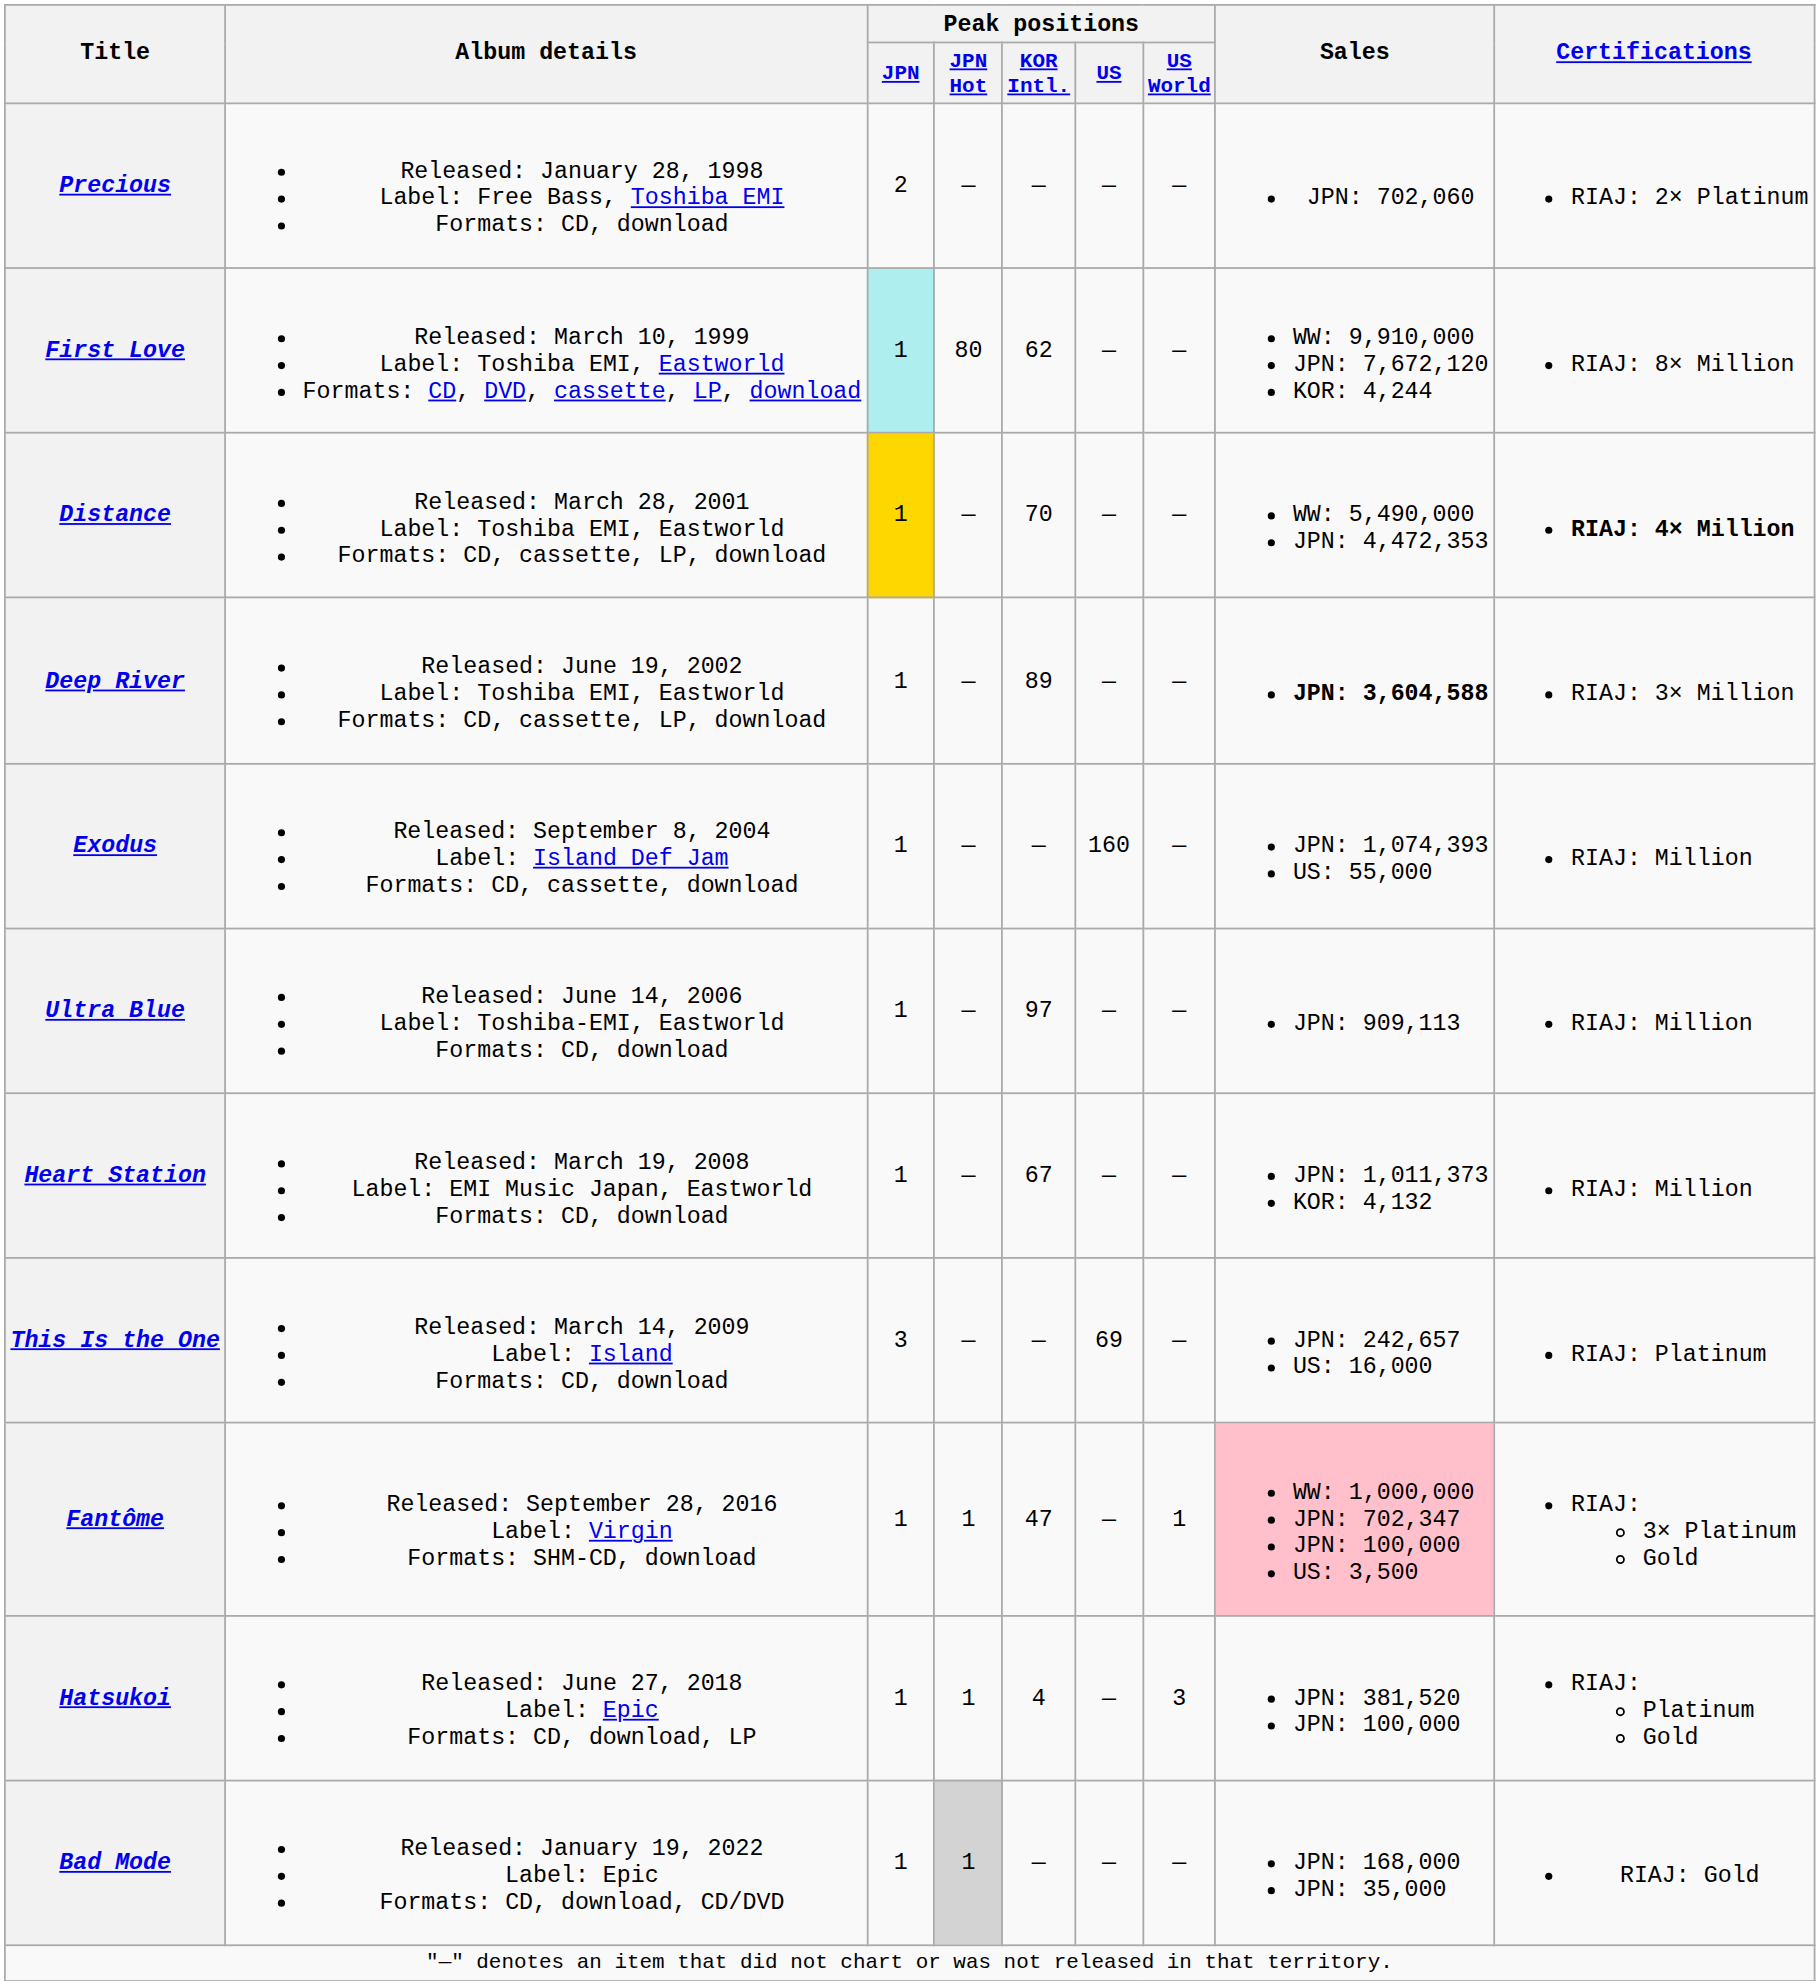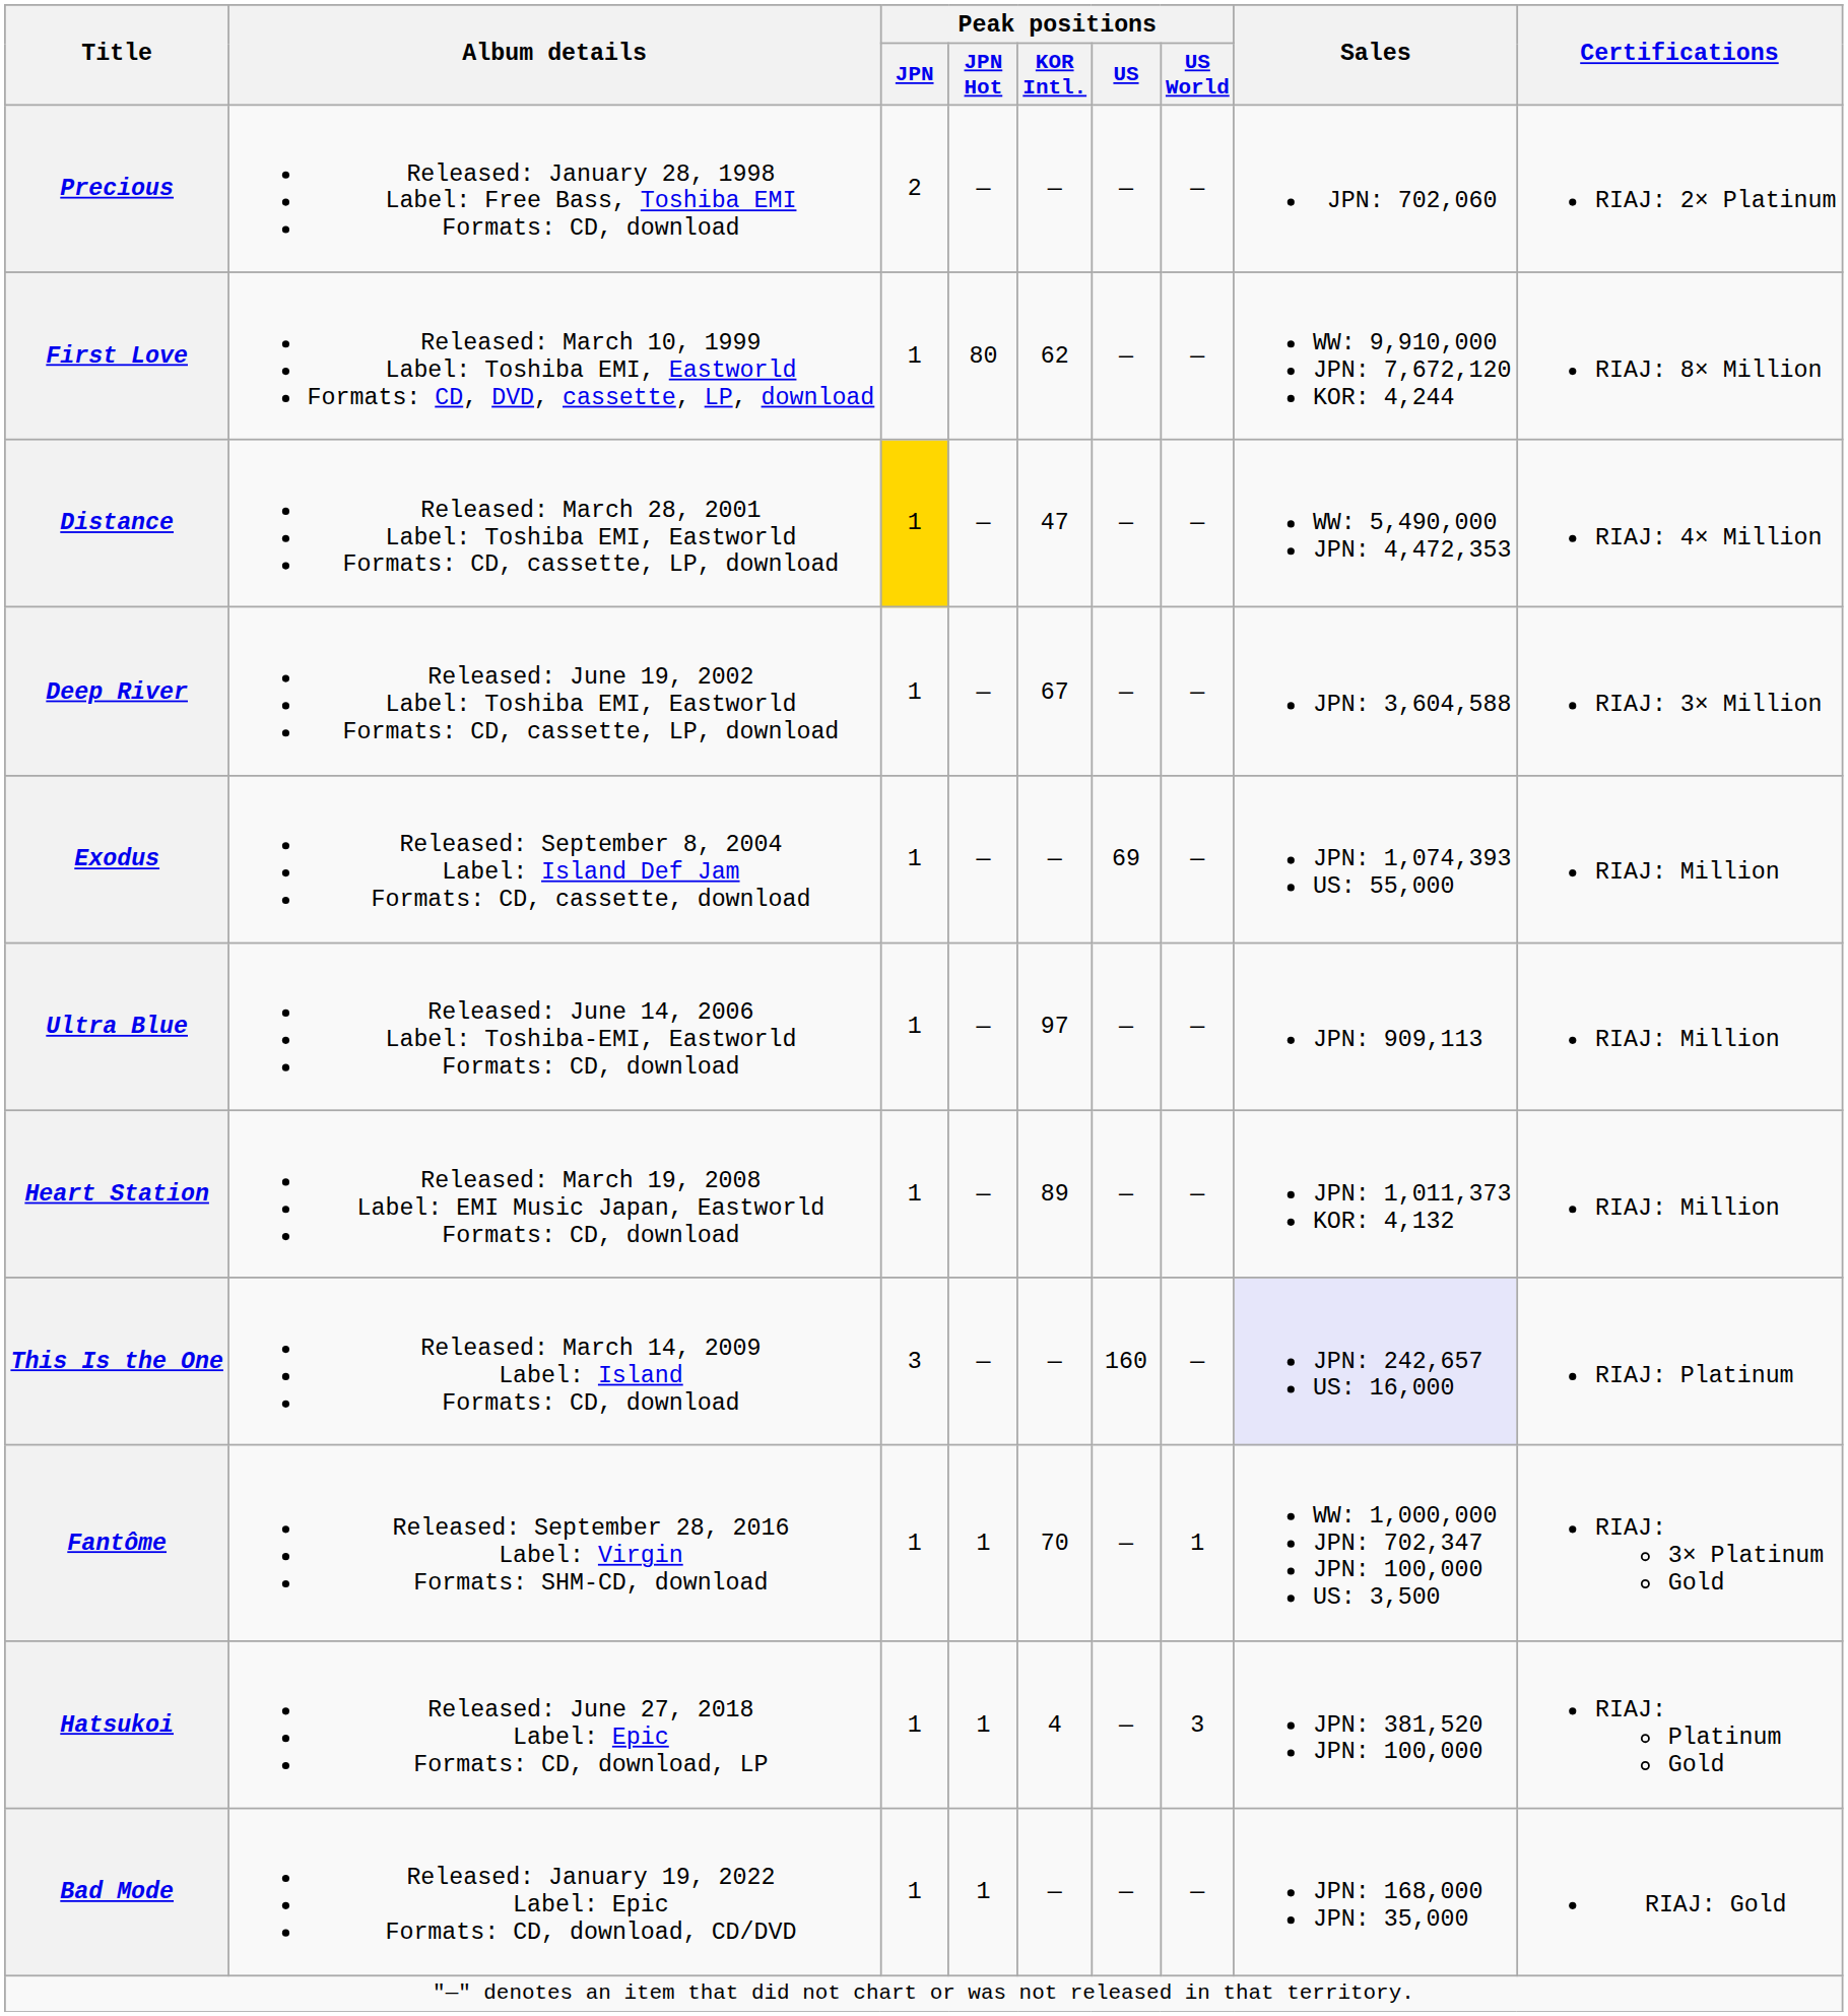First Love | Peak positions / JPN: paleturquoise background -> no background
Distance | Peak positions / KOR Intl.: 70 -> 47
Distance | Certifications: bold -> normal
Deep River | Peak positions / KOR Intl.: 89 -> 67
Deep River | Sales: bold -> normal
Exodus | Peak positions / US: 160 -> 69
Heart Station | Peak positions / KOR Intl.: 67 -> 89
This Is the One | Peak positions / US: 69 -> 160
This Is the One | Sales: no background -> lavender background
Fantôme | Peak positions / KOR Intl.: 47 -> 70
Fantôme | Sales: pink background -> no background
Bad Mode | Peak positions / JPN Hot: lightgrey background -> no background
